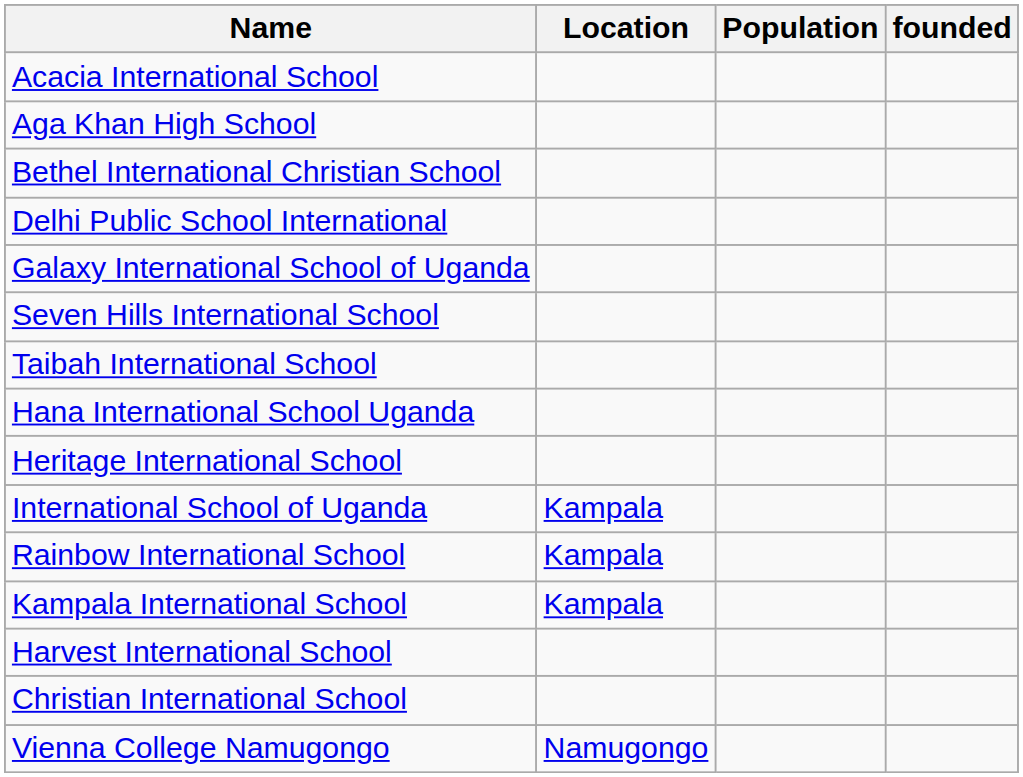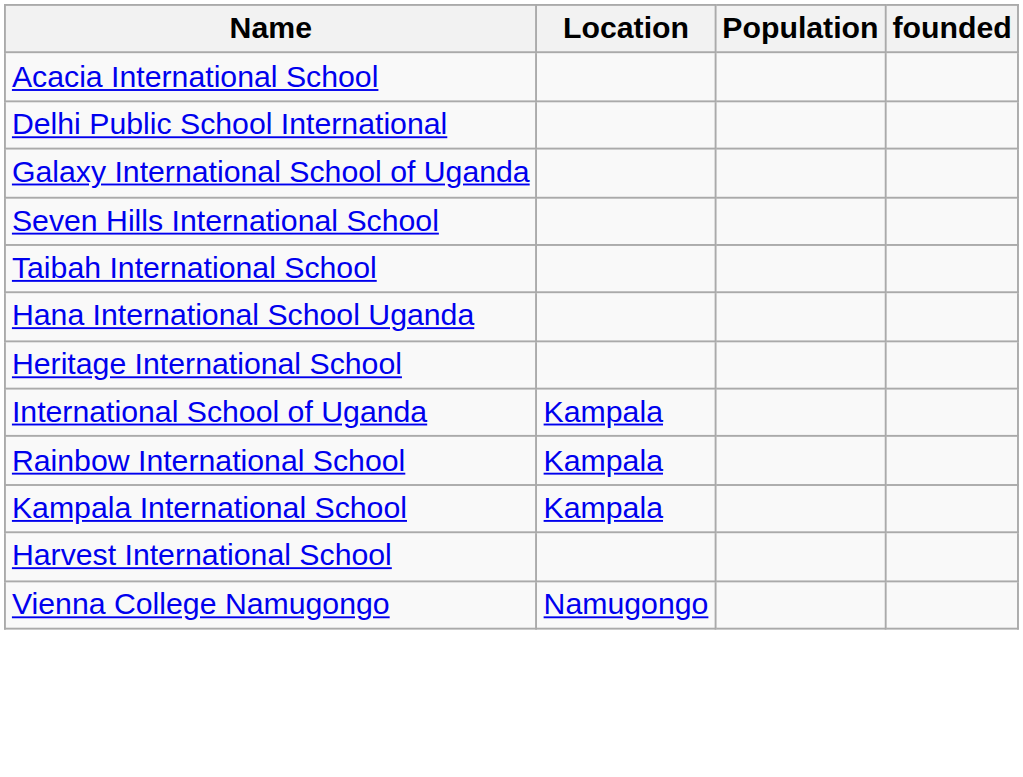- row: Aga Khan High School
- row: Bethel International Christian School
- row: Christian International School
